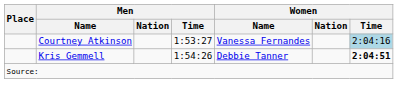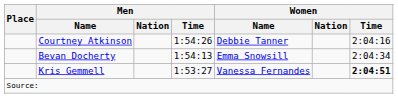Courtney Atkinson | Men / Time: 1:53:27 -> 1:54:26
Courtney Atkinson | Women / Name: Vanessa Fernandes -> Debbie Tanner
Courtney Atkinson | Women / Time: lightblue background -> no background
+ row: Bevan Docherty | 1:54:13 | Emma Snowsill | 2:04:34
Kris Gemmell | Men / Time: 1:54:26 -> 1:53:27
Kris Gemmell | Women / Name: Debbie Tanner -> Vanessa Fernandes
